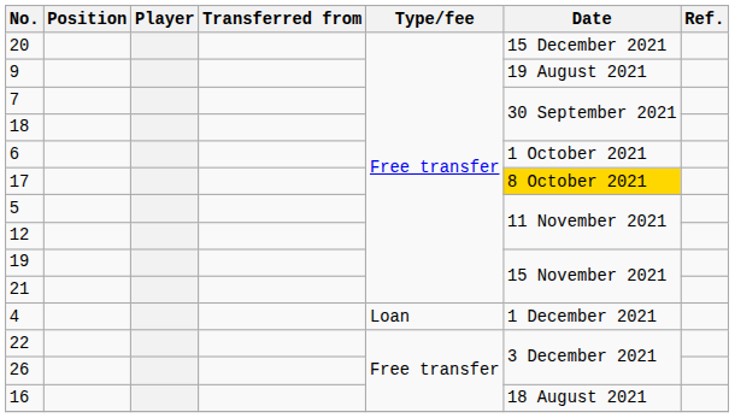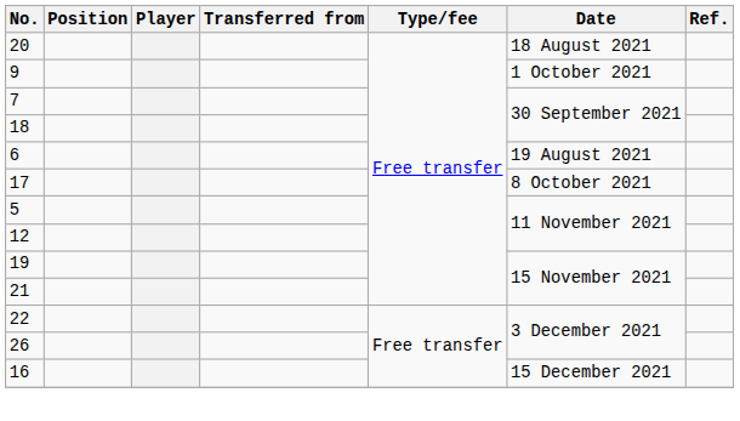20 | Date: 15 December 2021 -> 18 August 2021
9 | Date: 19 August 2021 -> 1 October 2021
6 | Date: 1 October 2021 -> 19 August 2021
17 | Date: gold background -> no background
- row: 4 | Loan | 1 December 2021
16 | Date: 18 August 2021 -> 15 December 2021
